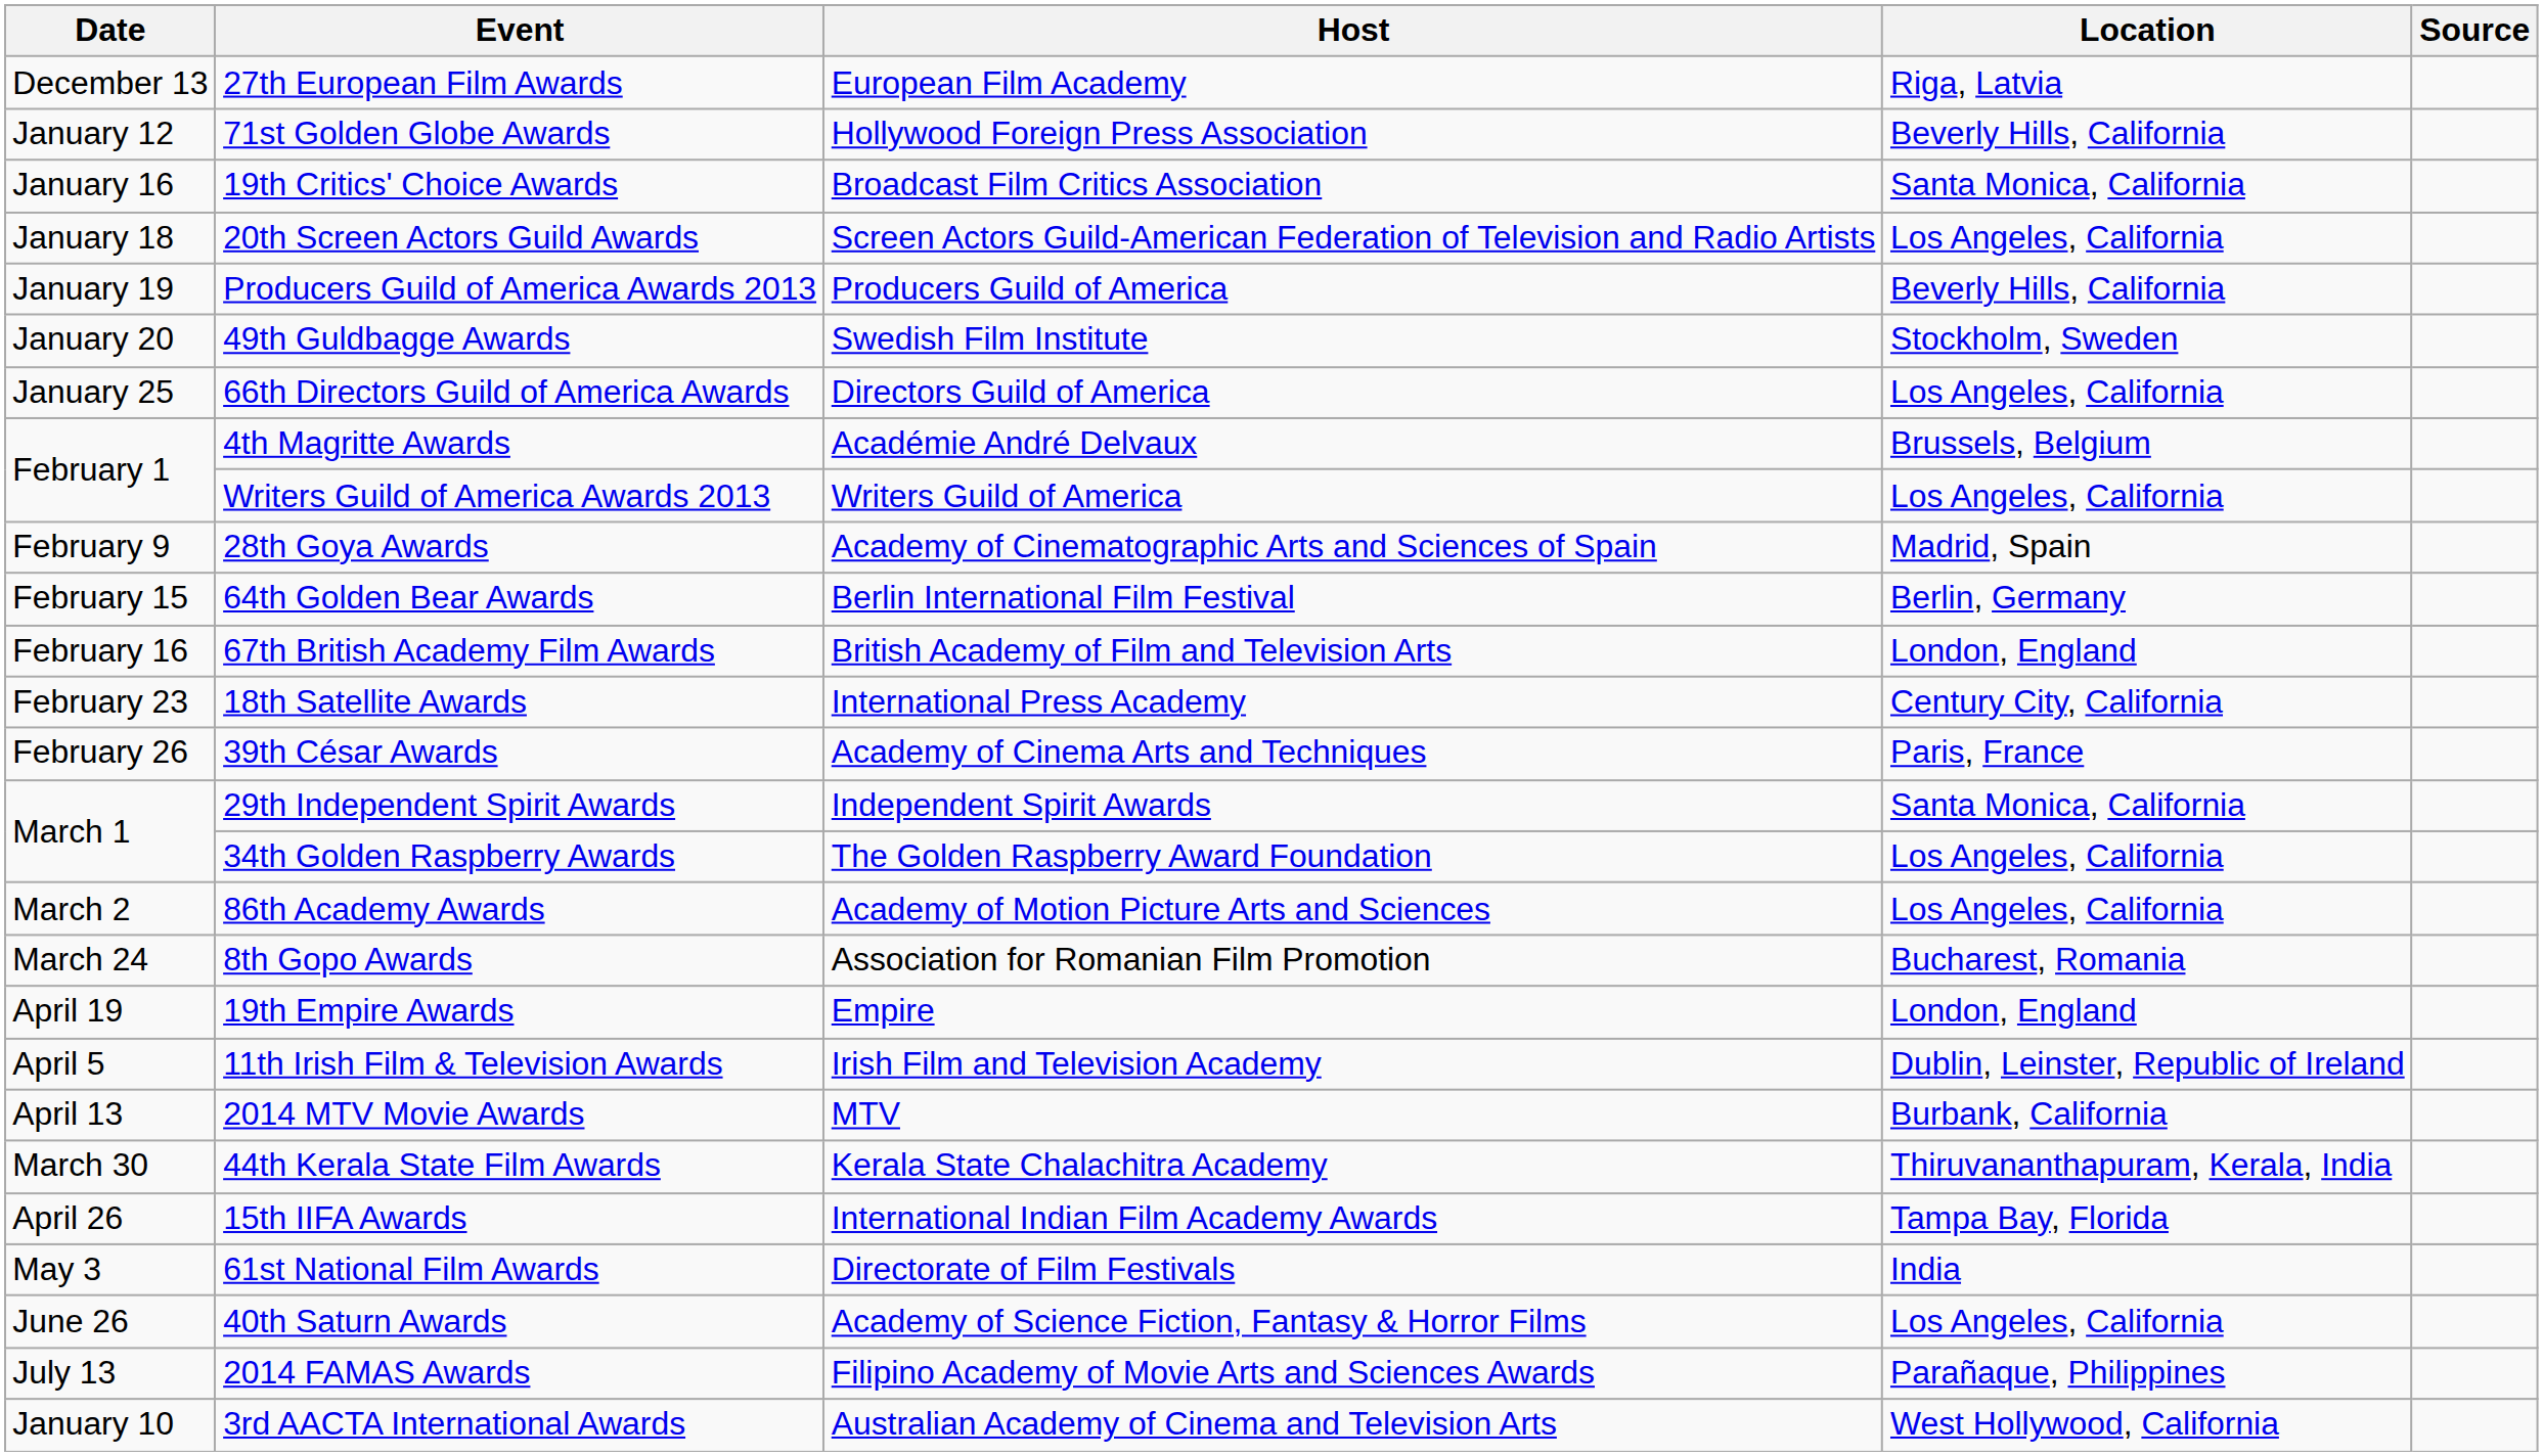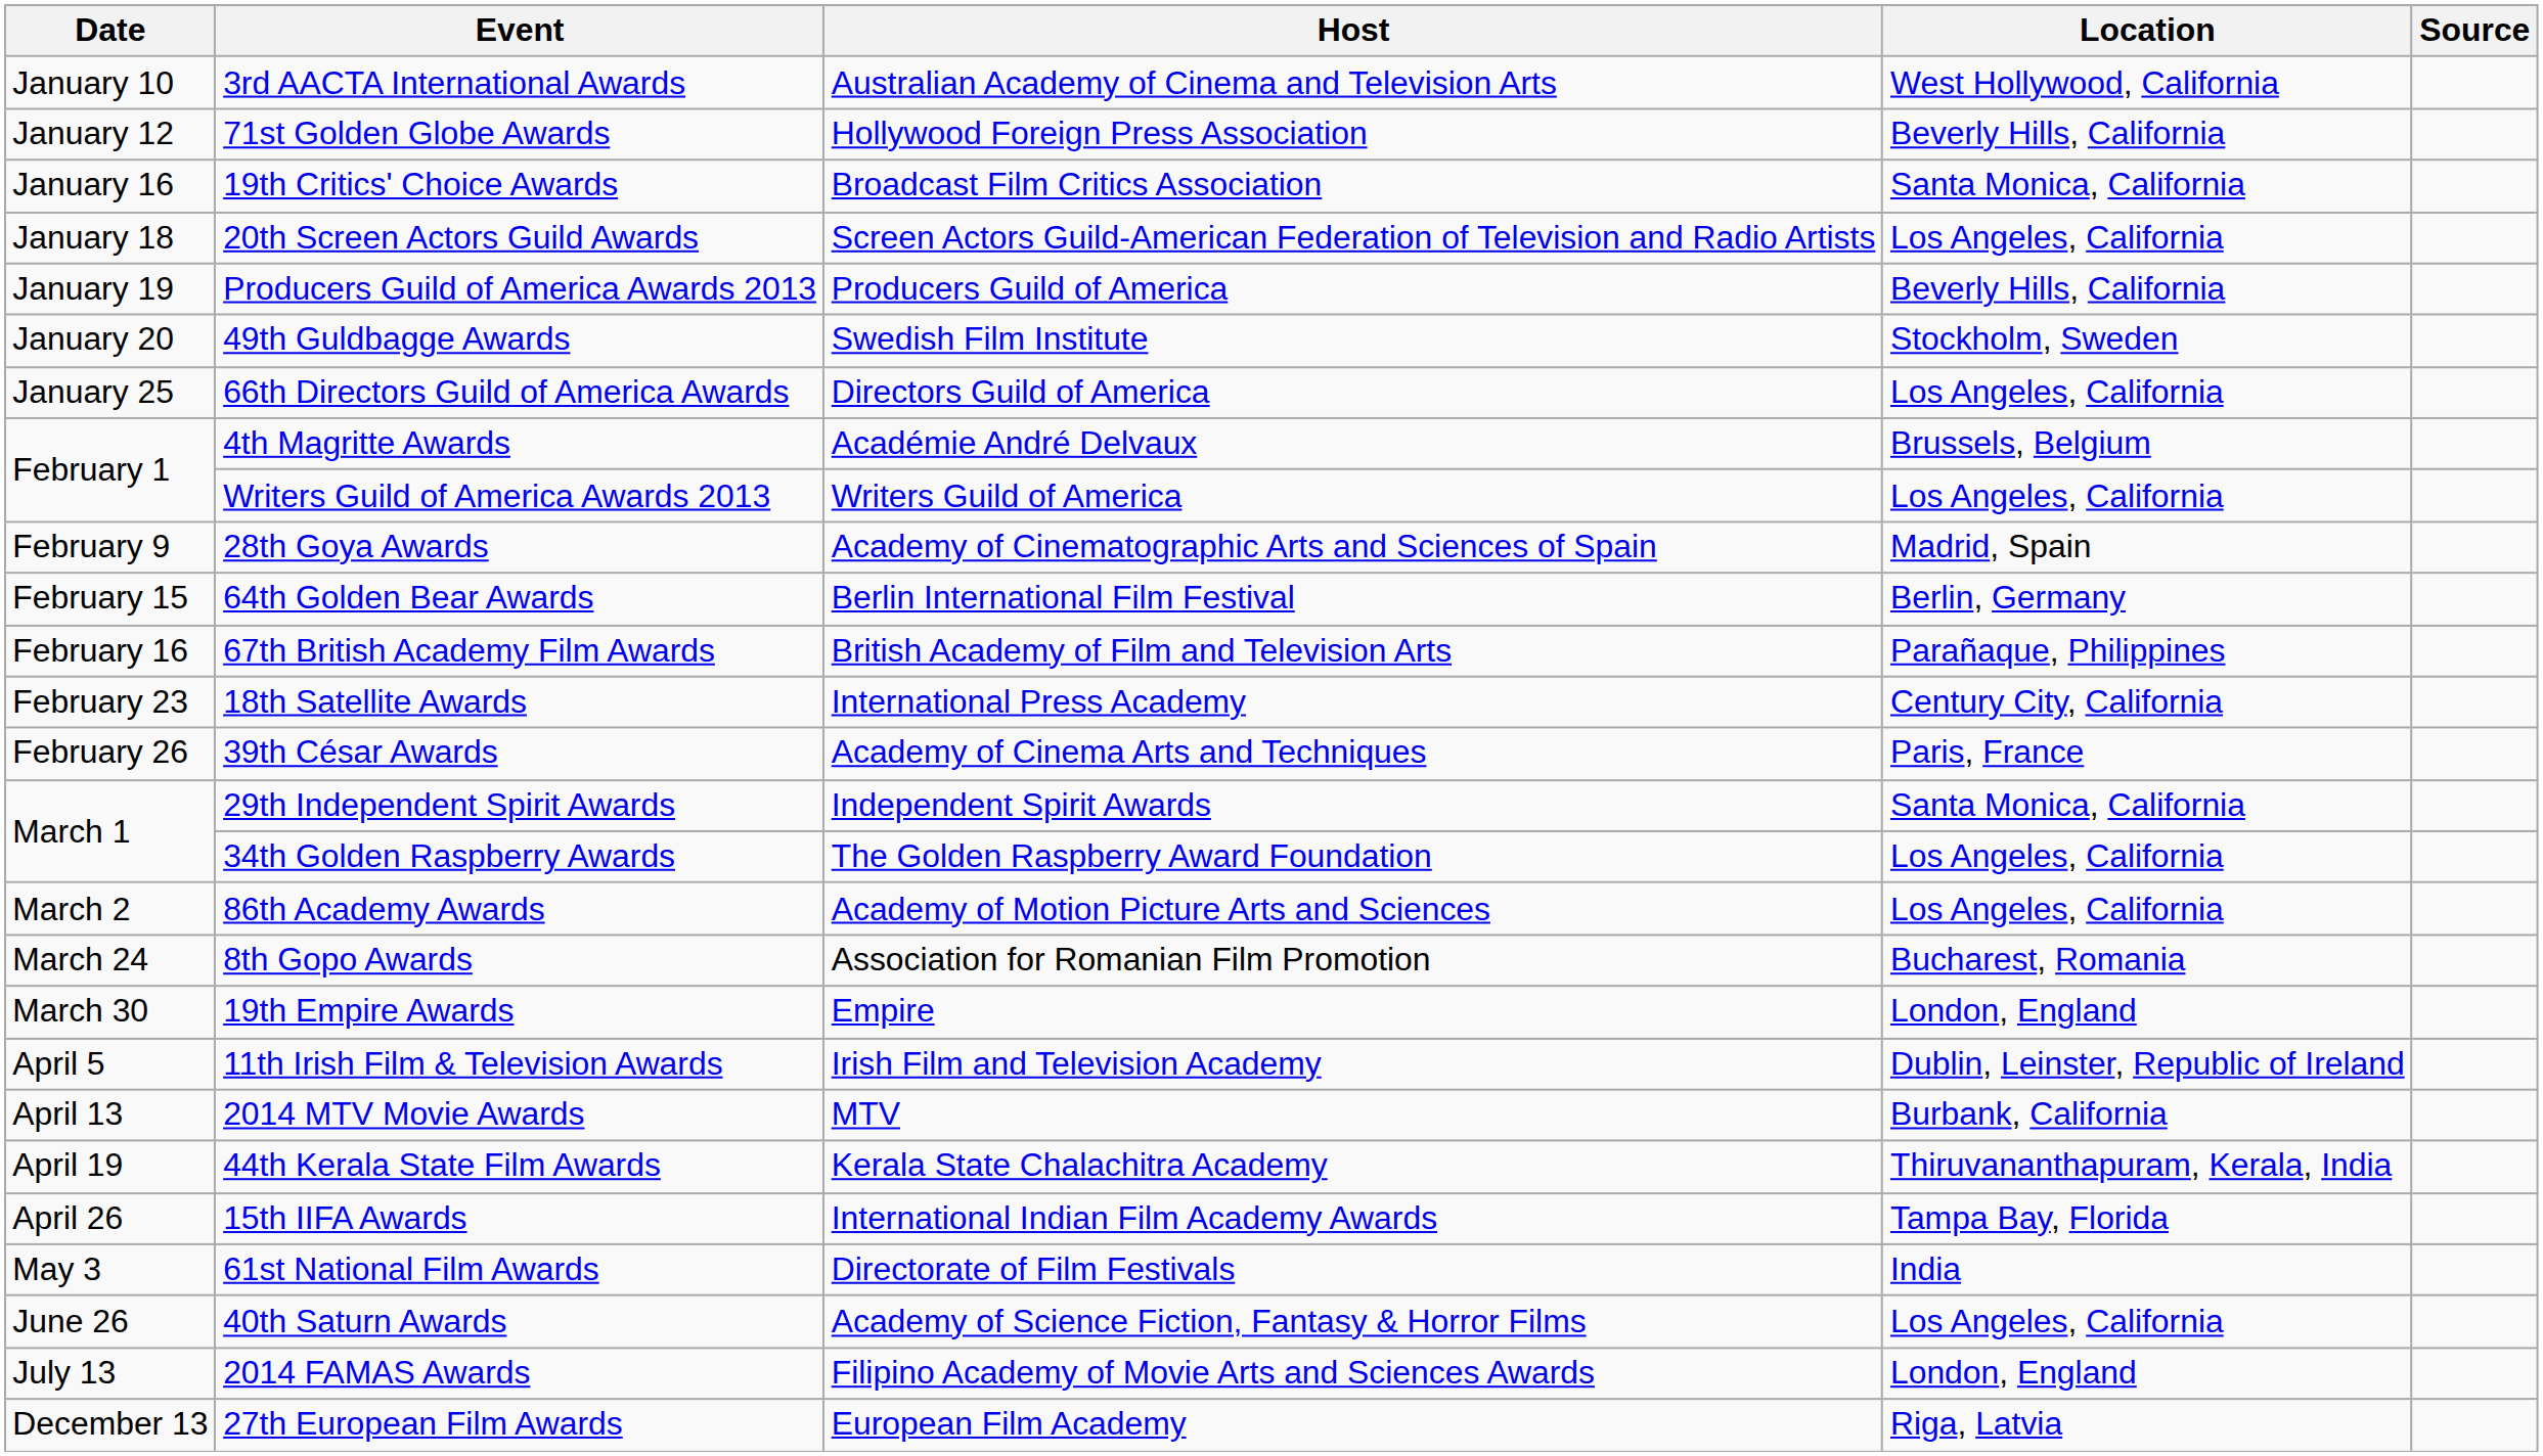rows swapped: 3rd AACTA International Awards <-> 27th European Film Awards
67th British Academy Film Awards | Location: London, England -> Parañaque, Philippines
19th Empire Awards | Date: April 19 -> March 30
44th Kerala State Film Awards | Date: March 30 -> April 19
2014 FAMAS Awards | Location: Parañaque, Philippines -> London, England
